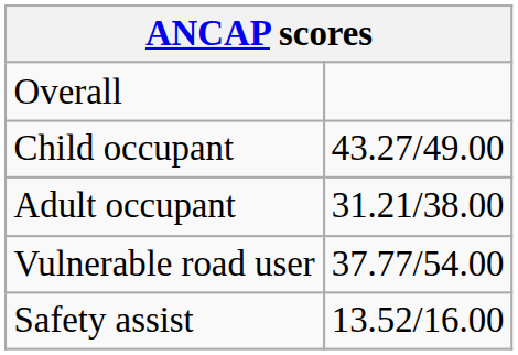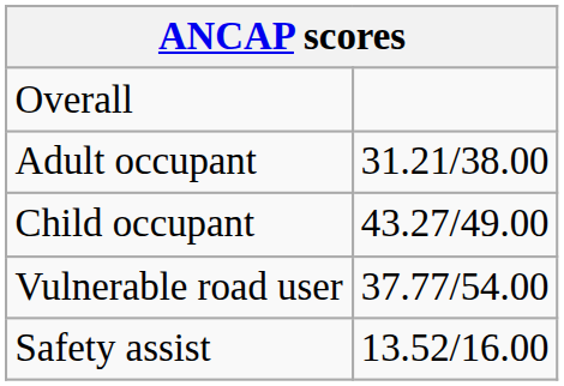rows swapped: Adult occupant <-> Child occupant
